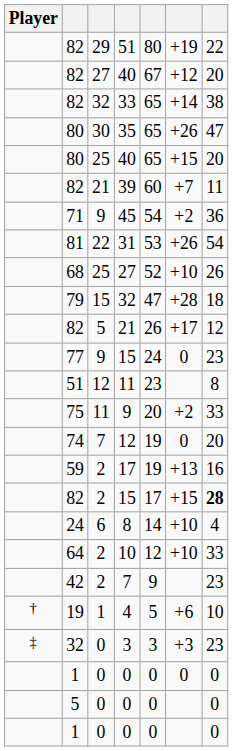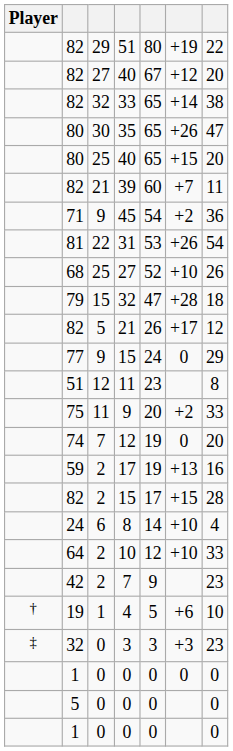77 / 15 | column 7: 23 -> 29
82 / 15 | column 7: bold -> normal
